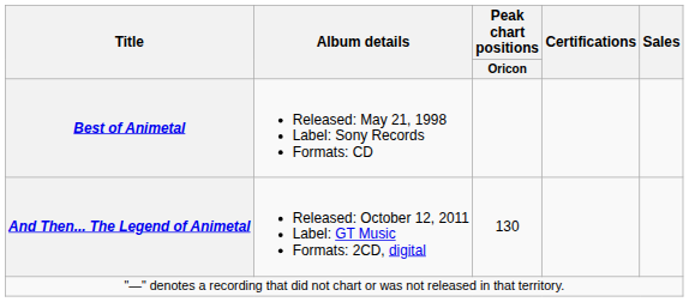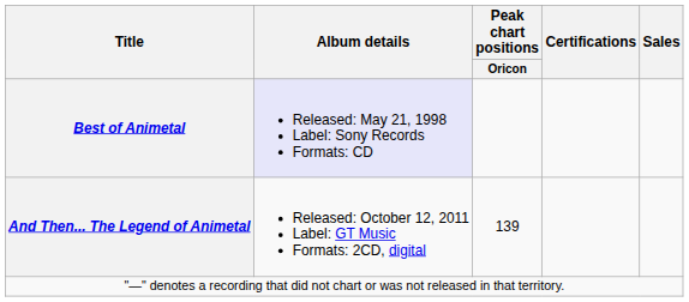Best of Animetal | Album details: no background -> lavender background
And Then... The Legend of Animetal | Peak chart positions / Oricon: 130 -> 139
